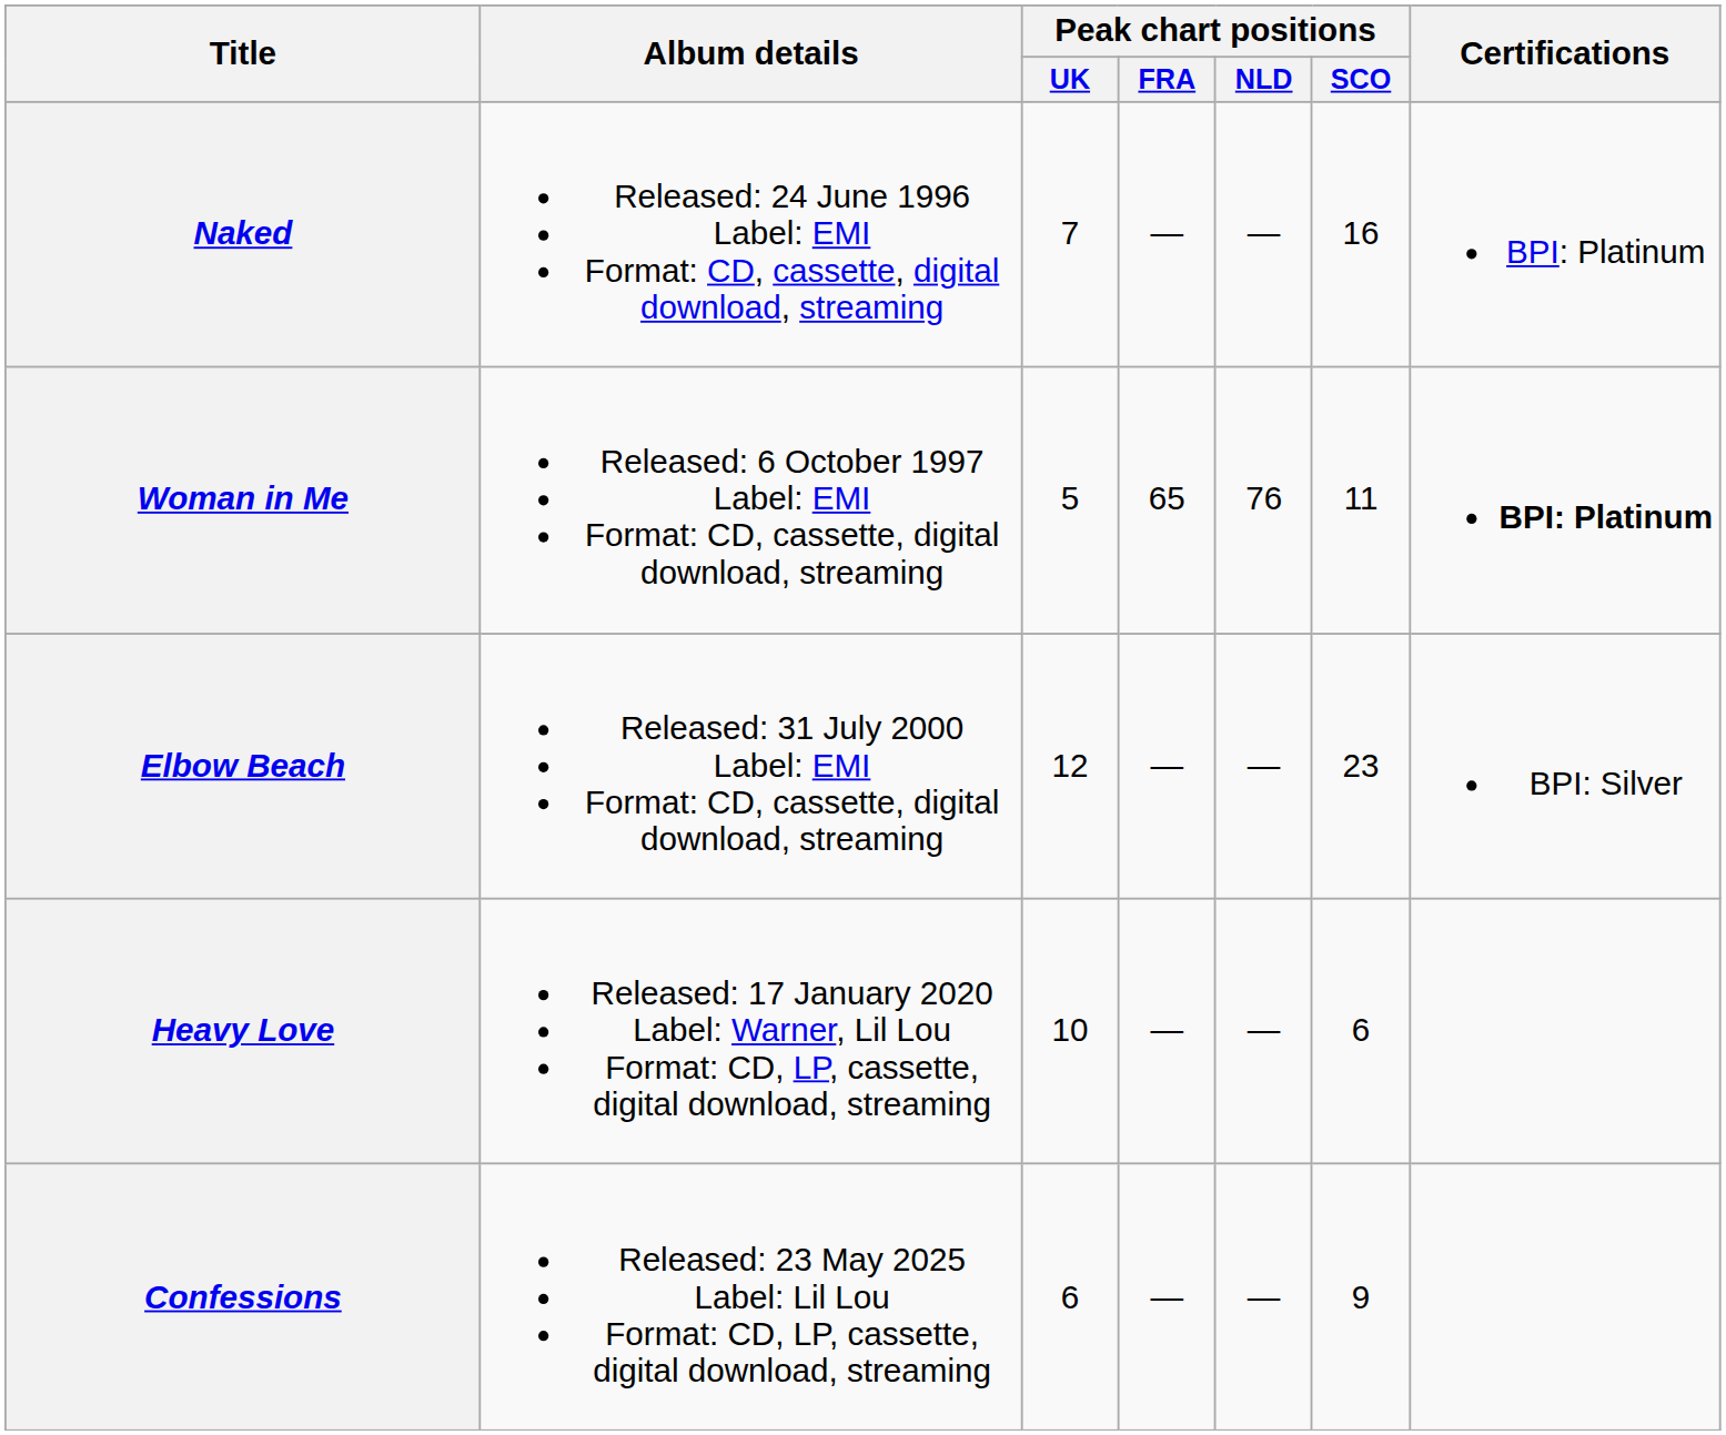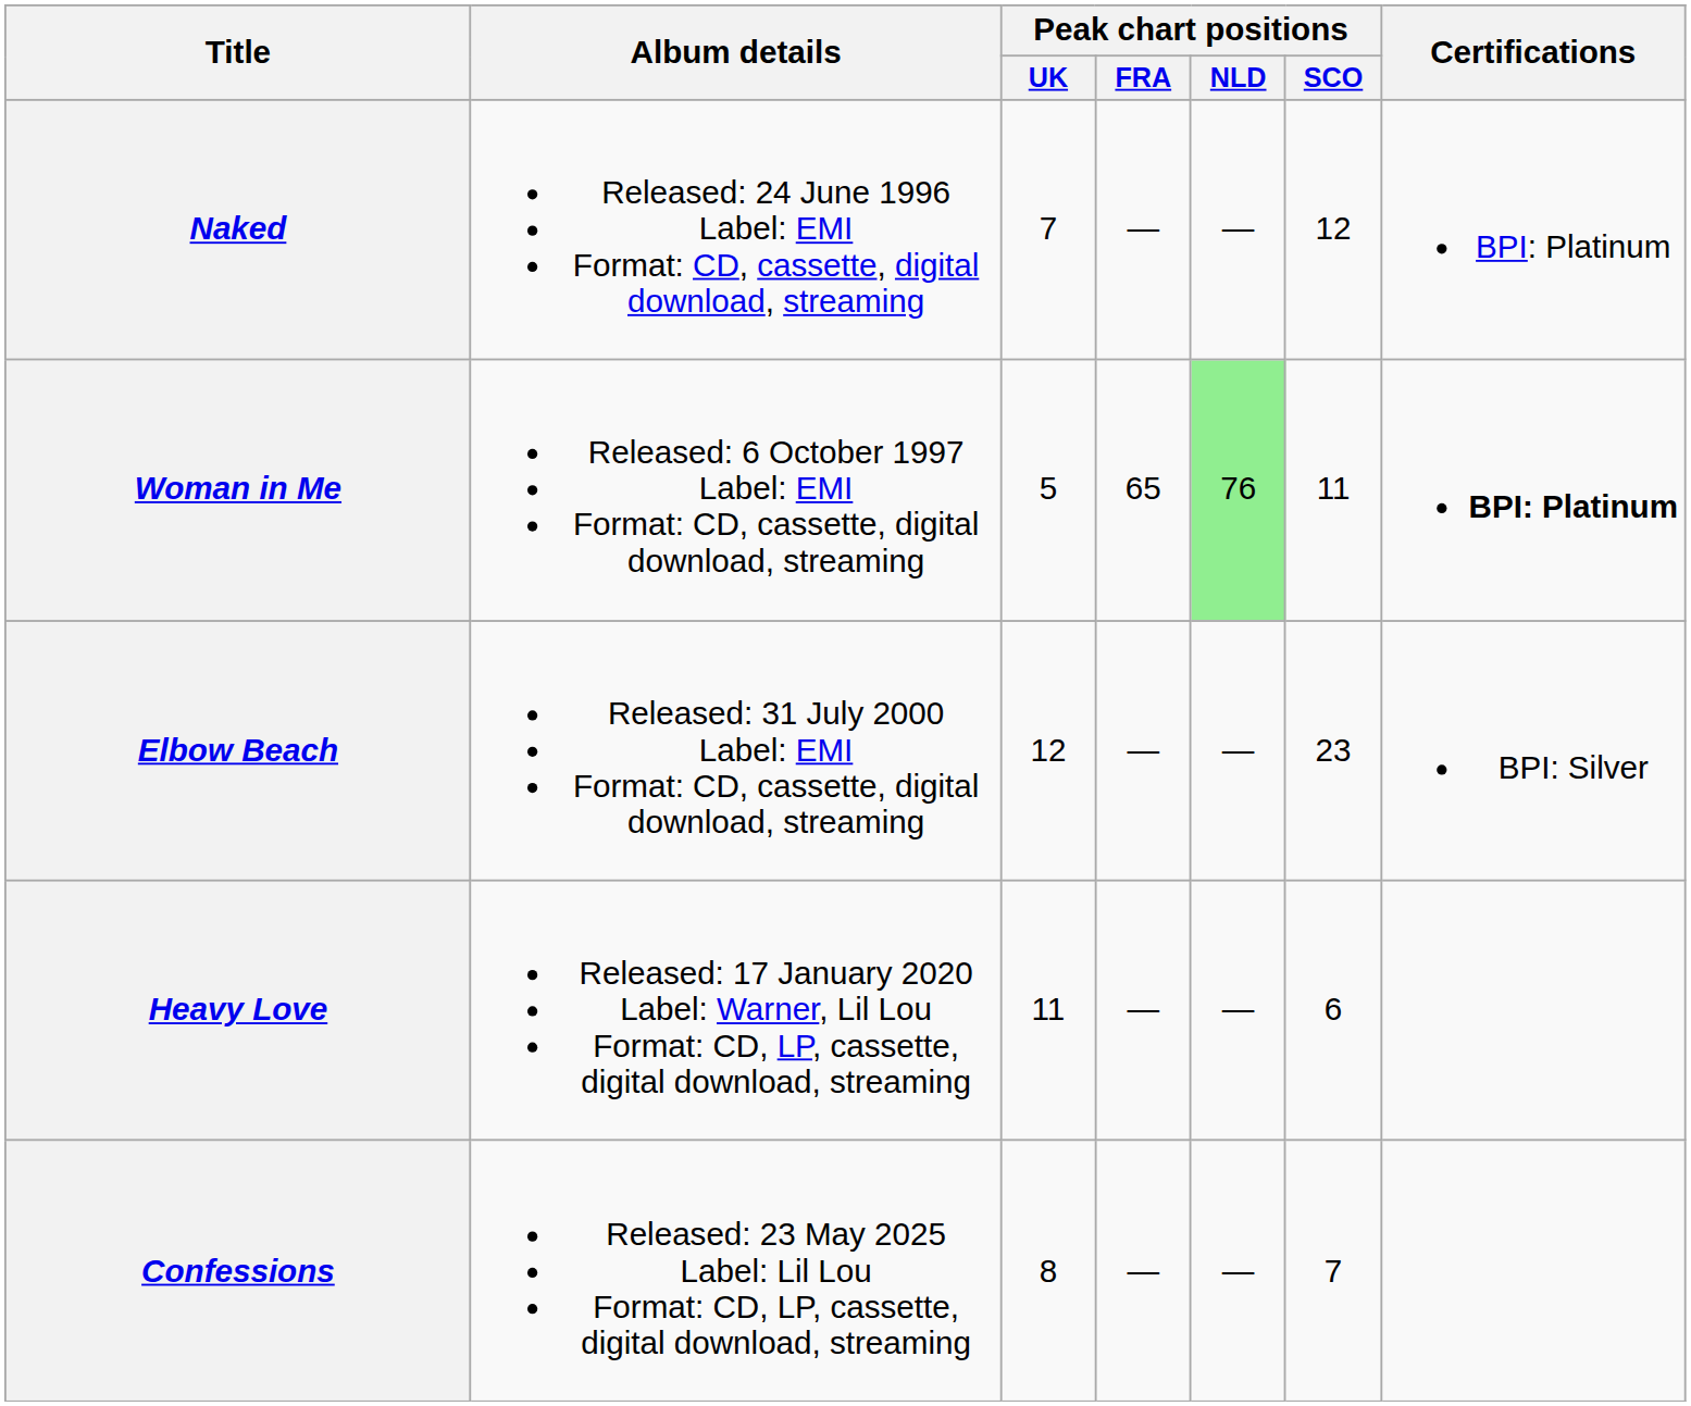Naked | Peak chart positions / SCO: 16 -> 12
Woman in Me | Peak chart positions / NLD: no background -> lightgreen background
Heavy Love | Peak chart positions / UK: 10 -> 11
Confessions | Peak chart positions / UK: 6 -> 8
Confessions | Peak chart positions / SCO: 9 -> 7
